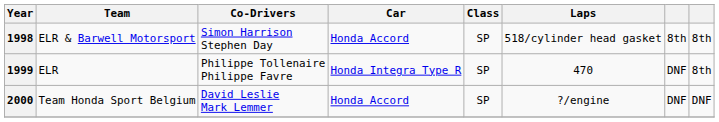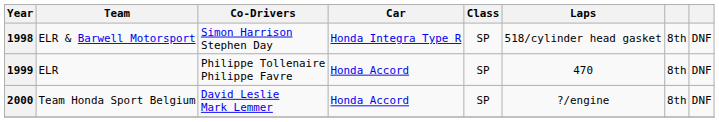1998 | Car: Honda Accord -> Honda Integra Type R
1998 | column 8: 8th -> DNF
1999 | Car: Honda Integra Type R -> Honda Accord
1999 | column 7: DNF -> 8th
1999 | column 8: 8th -> DNF
2000 | column 7: DNF -> 8th
